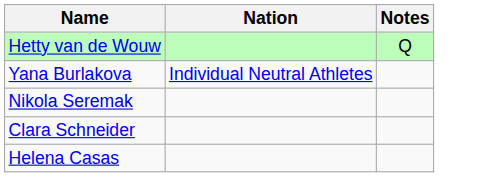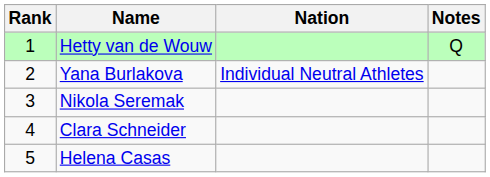+ column: Rank | 1 | 2 | 3 | 4 | 5
